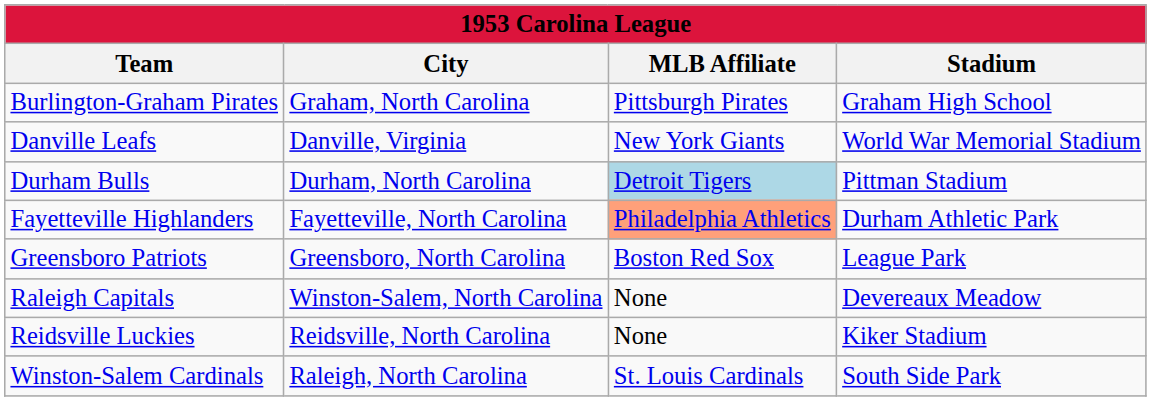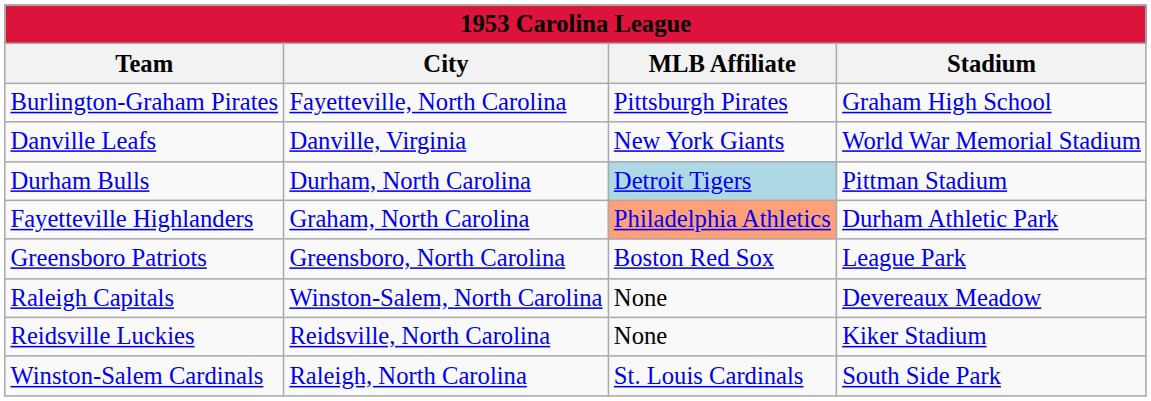Burlington-Graham Pirates | City: Graham, North Carolina -> Fayetteville, North Carolina
Fayetteville Highlanders | City: Fayetteville, North Carolina -> Graham, North Carolina
